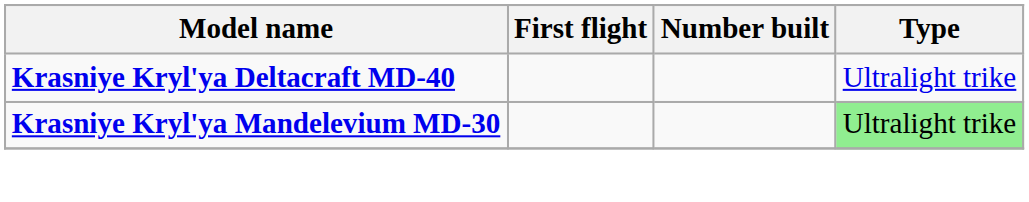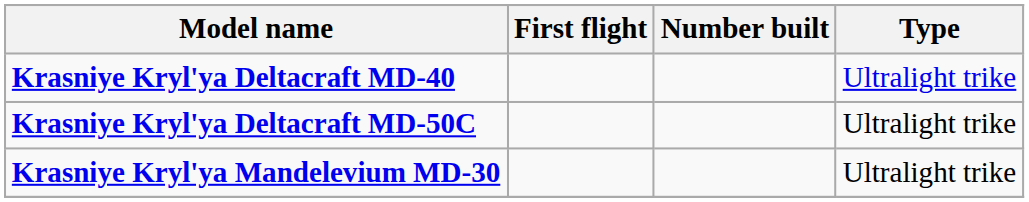+ row: Krasniye Kryl'ya Deltacraft MD-50C | Ultralight trike
Krasniye Kryl'ya Mandelevium MD-30 | Type: lightgreen background -> no background
